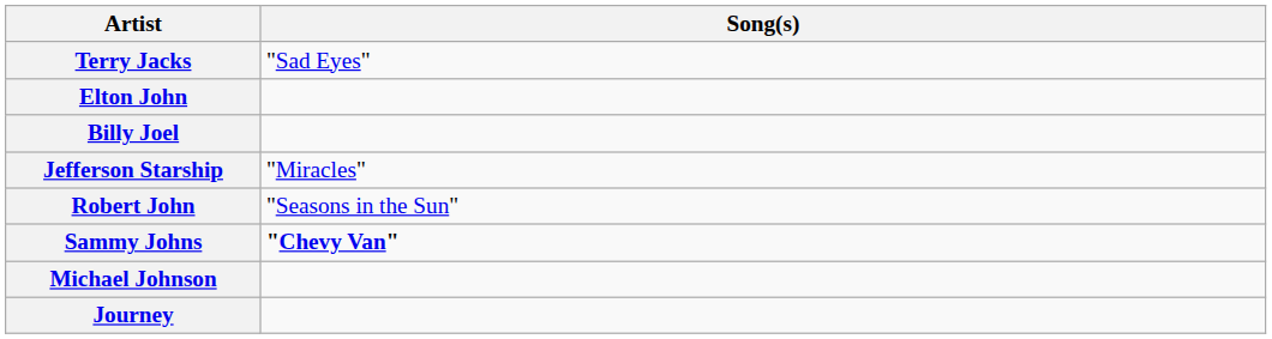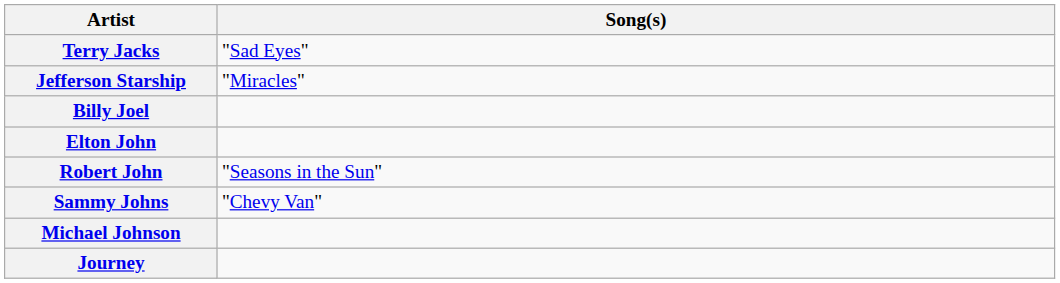rows swapped: Jefferson Starship <-> Elton John
Sammy Johns | Song(s): bold -> normal
